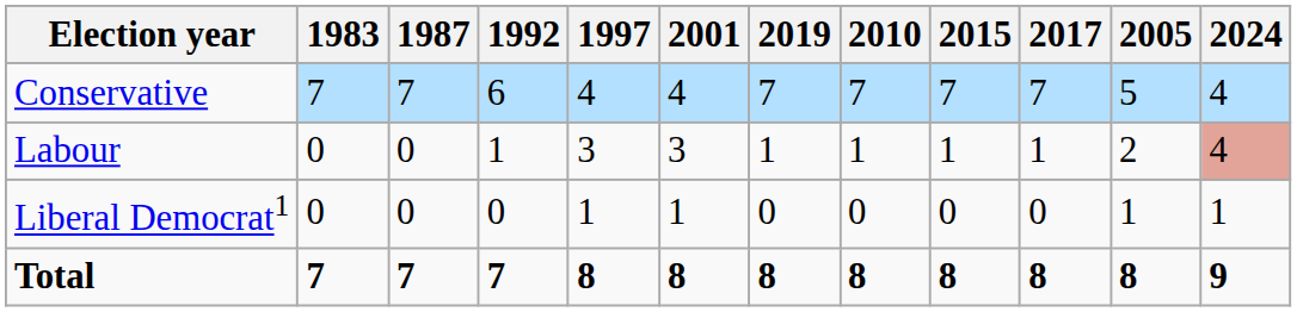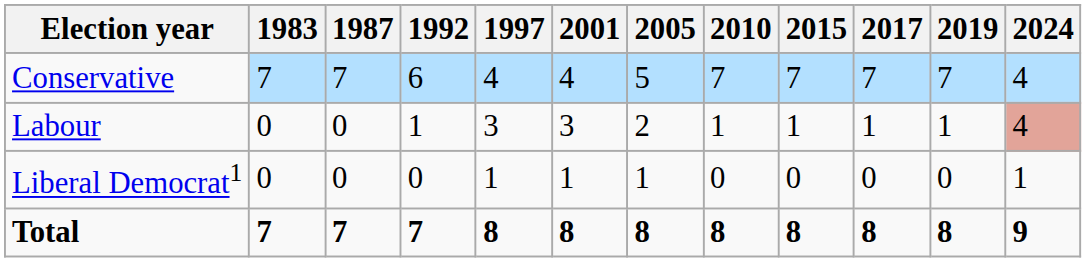columns swapped: 2005 <-> 2019
